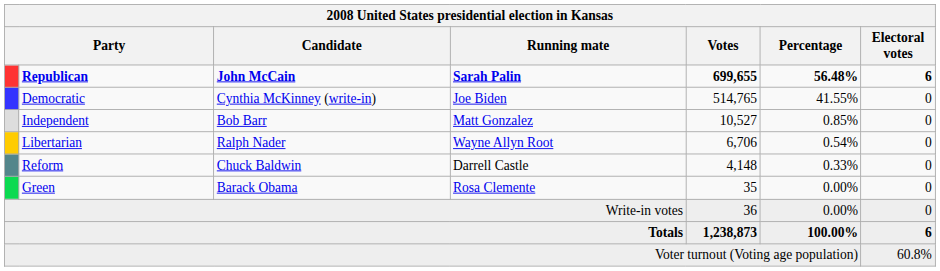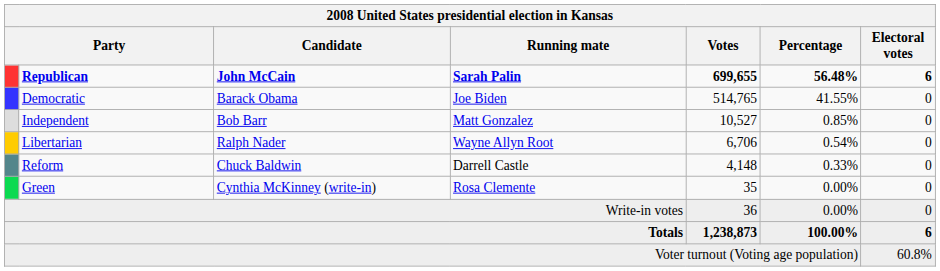Democratic | Candidate: Cynthia McKinney (write-in) -> Barack Obama
Green | Candidate: Barack Obama -> Cynthia McKinney (write-in)
